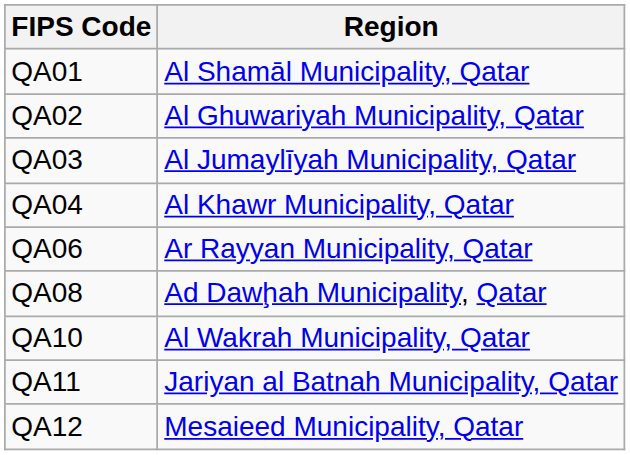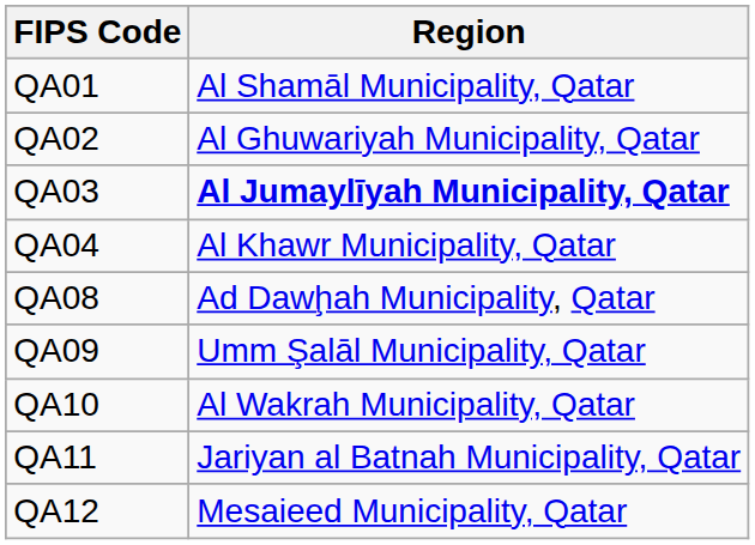QA03 | Region: normal -> bold
- row: QA06 | Ar Rayyan Municipality, Qatar
+ row: QA09 | Umm Şalāl Municipality, Qatar
